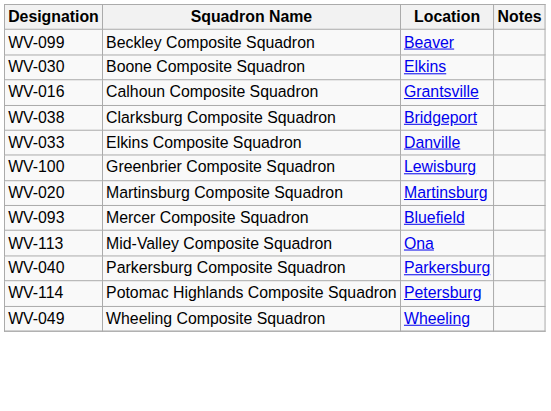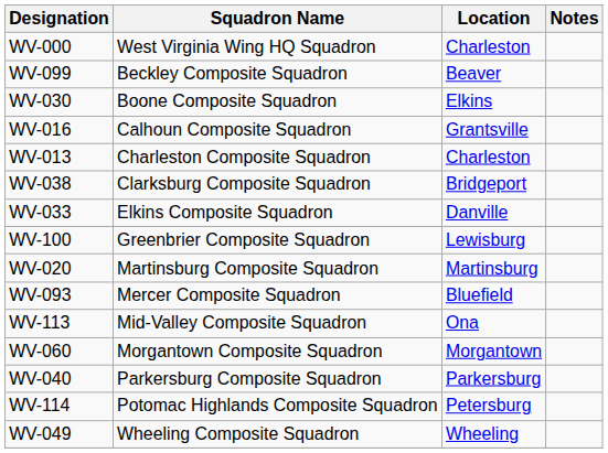+ row: WV-000 | West Virginia Wing HQ Squadron | Charleston
+ row: WV-013 | Charleston Composite Squadron | Charleston
+ row: WV-060 | Morgantown Composite Squadron | Morgantown
